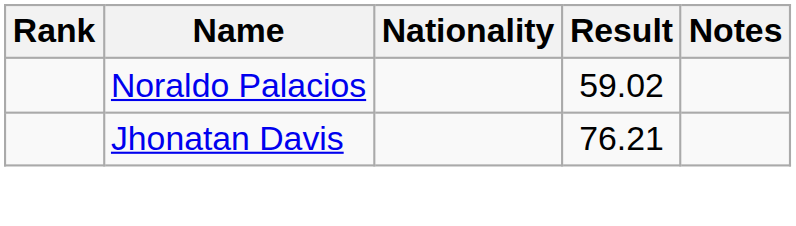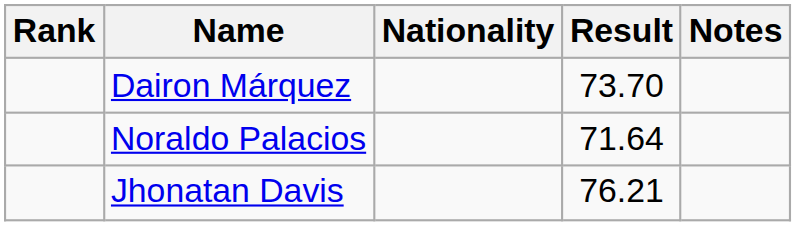+ row: Dairon Márquez | 73.70
Noraldo Palacios | Result: 59.02 -> 71.64
